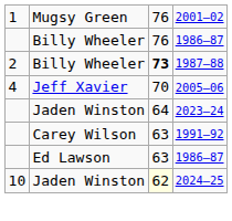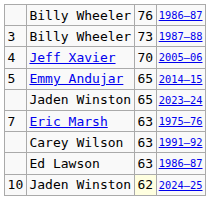- row: 1 | Mugsy Green | 76 | 2001–02
1987–88 | column 1: 2 -> 3
1987–88 | column 3: bold -> normal
+ row: 5 | Emmy Andujar | 65 | 2014–15
2023–24 | column 3: 64 -> 65
+ row: 7 | Eric Marsh | 63 | 1975–76
